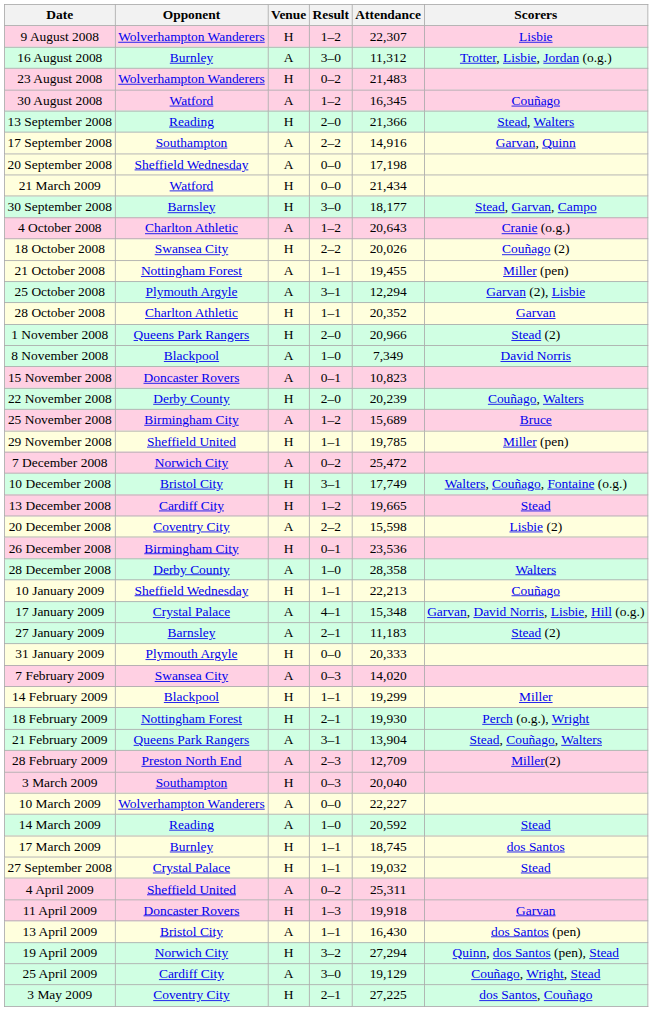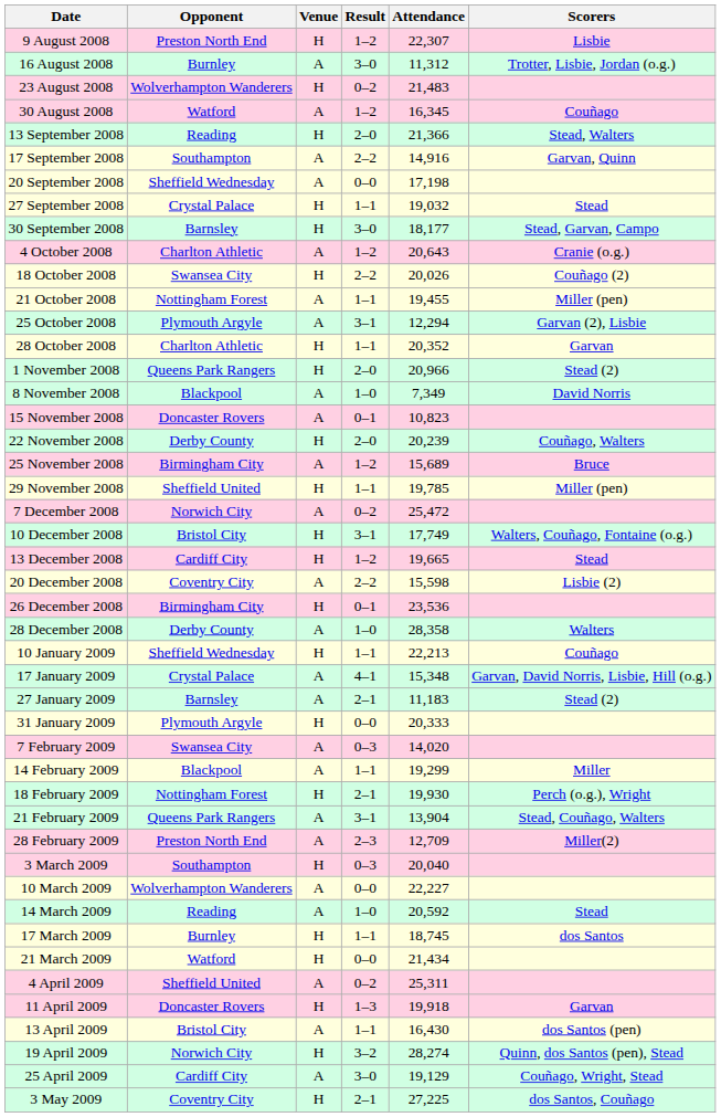9 August 2008 | Opponent: Wolverhampton Wanderers -> Preston North End
rows swapped: 27 September 2008 <-> 21 March 2009
14 February 2009 | Venue: H -> A
19 April 2009 | Attendance: 27,294 -> 28,274
